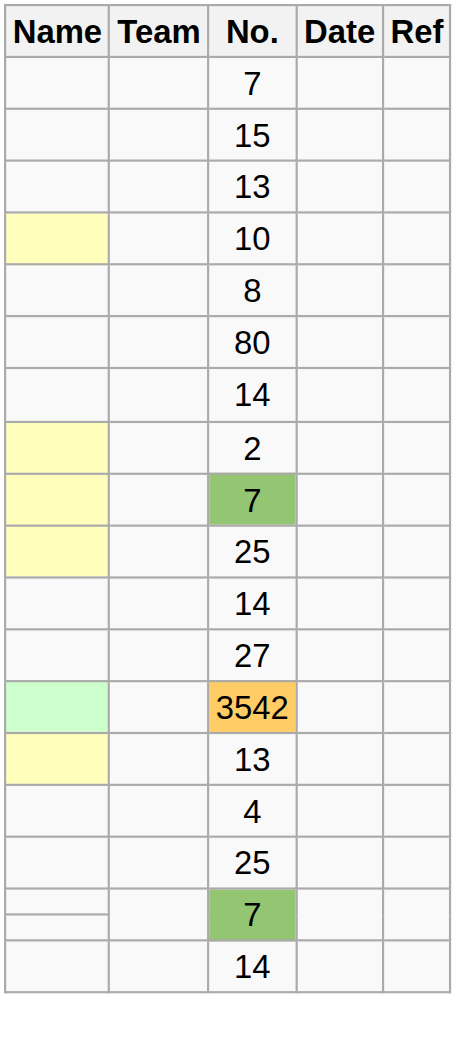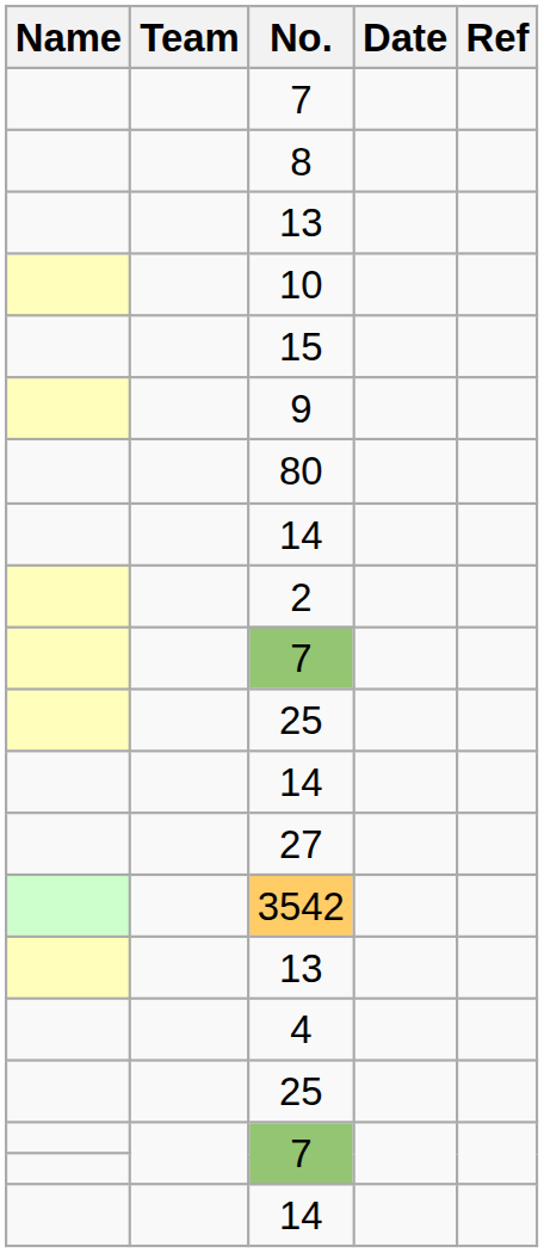rows swapped: 8 <-> 15
+ row: 9
